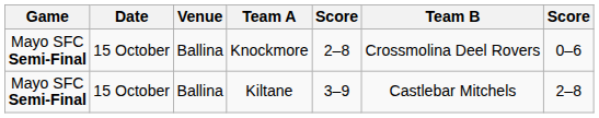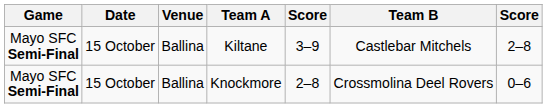rows swapped: Knockmore <-> Kiltane
